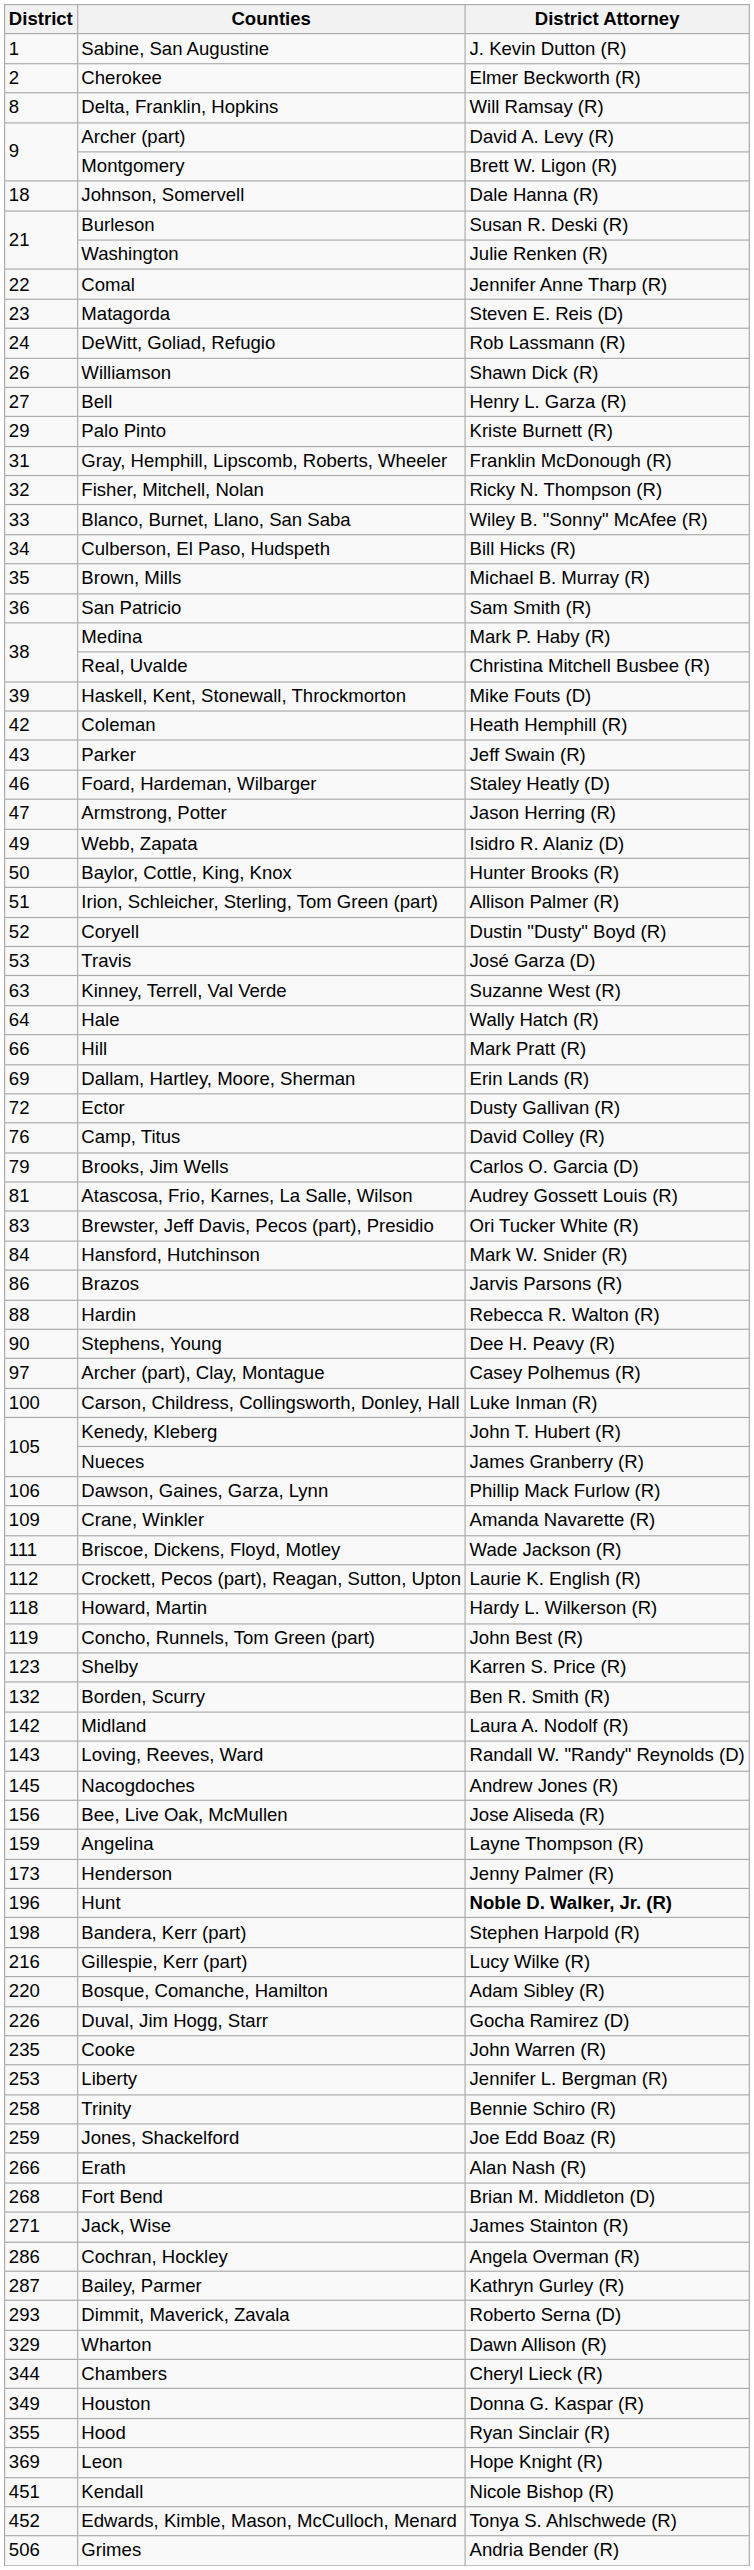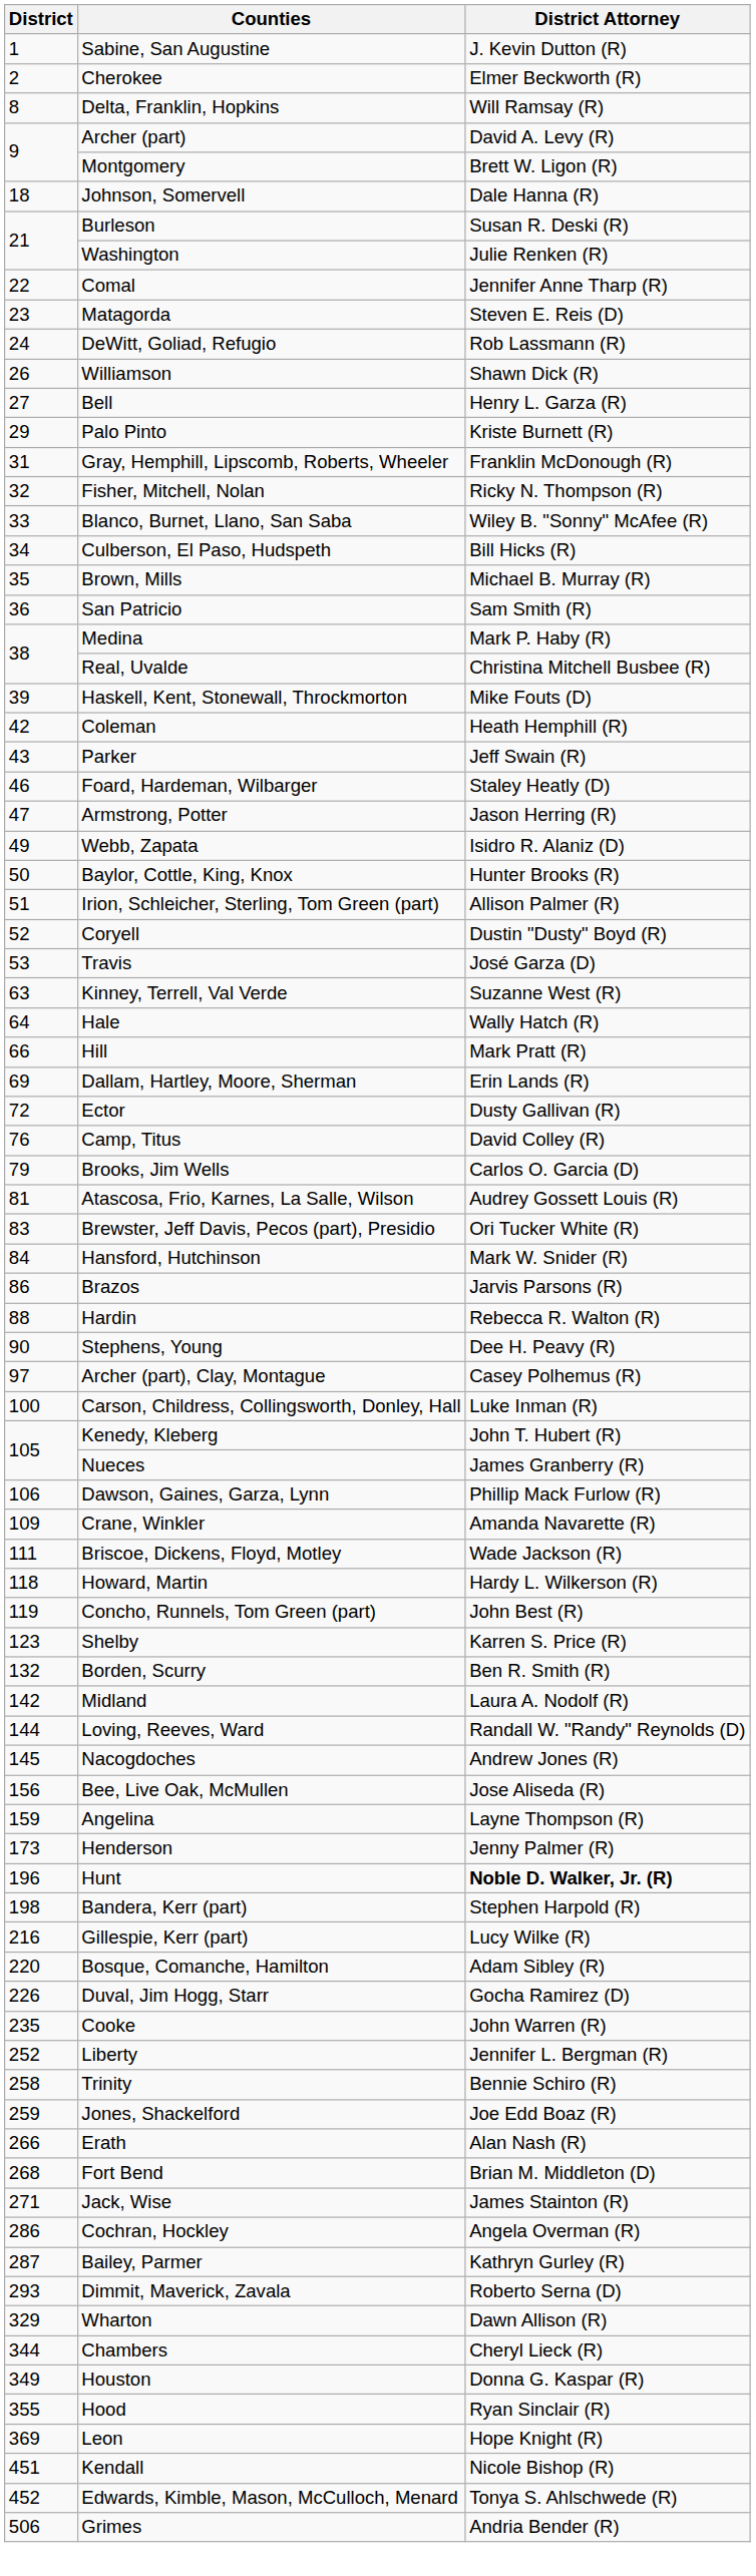- row: 112 | Crockett, Pecos (part), Reagan, Sutton, Upton | Laurie K. English (R)
Loving, Reeves, Ward | District: 143 -> 144
Liberty | District: 253 -> 252
